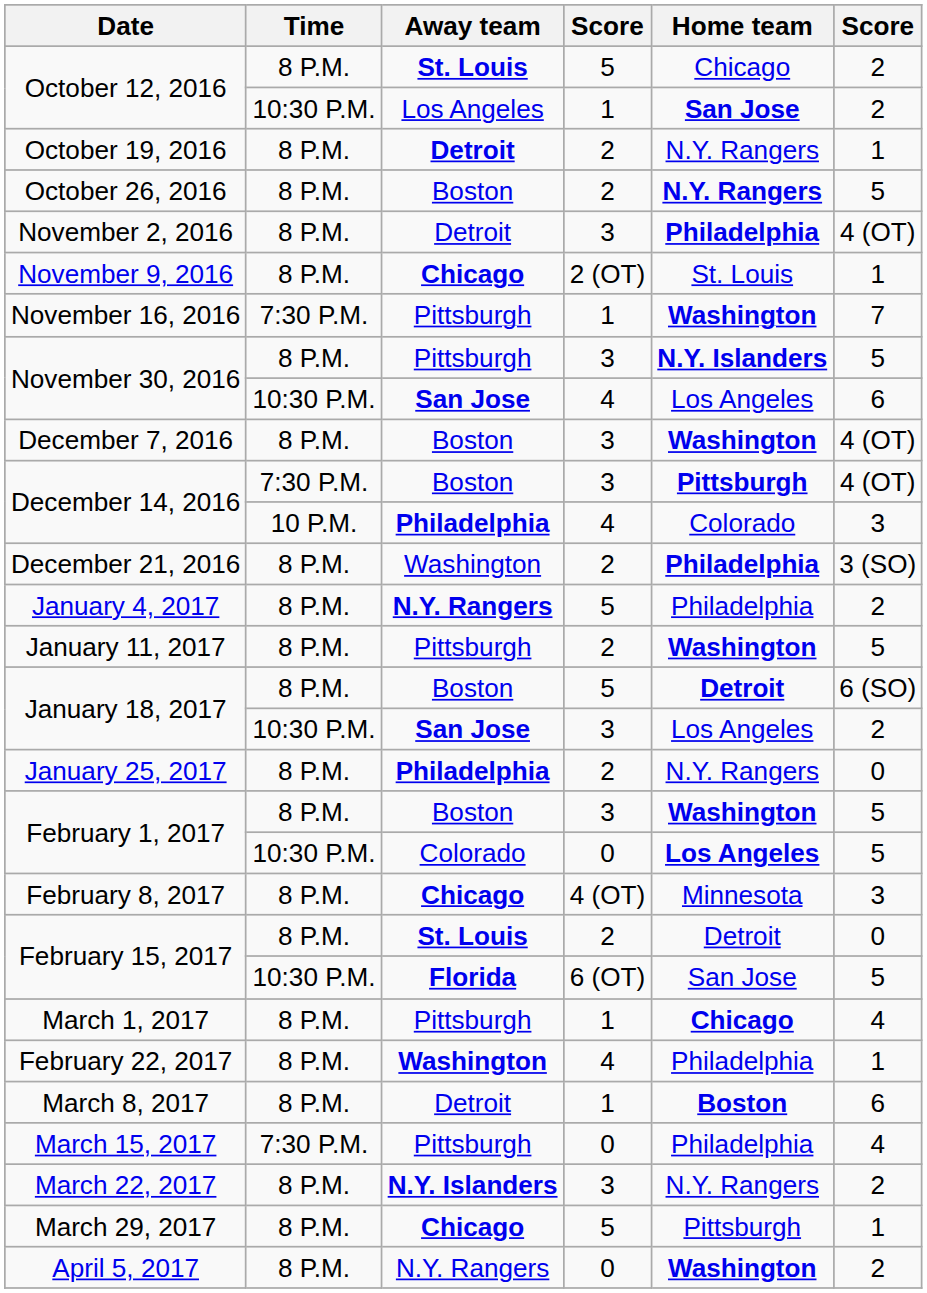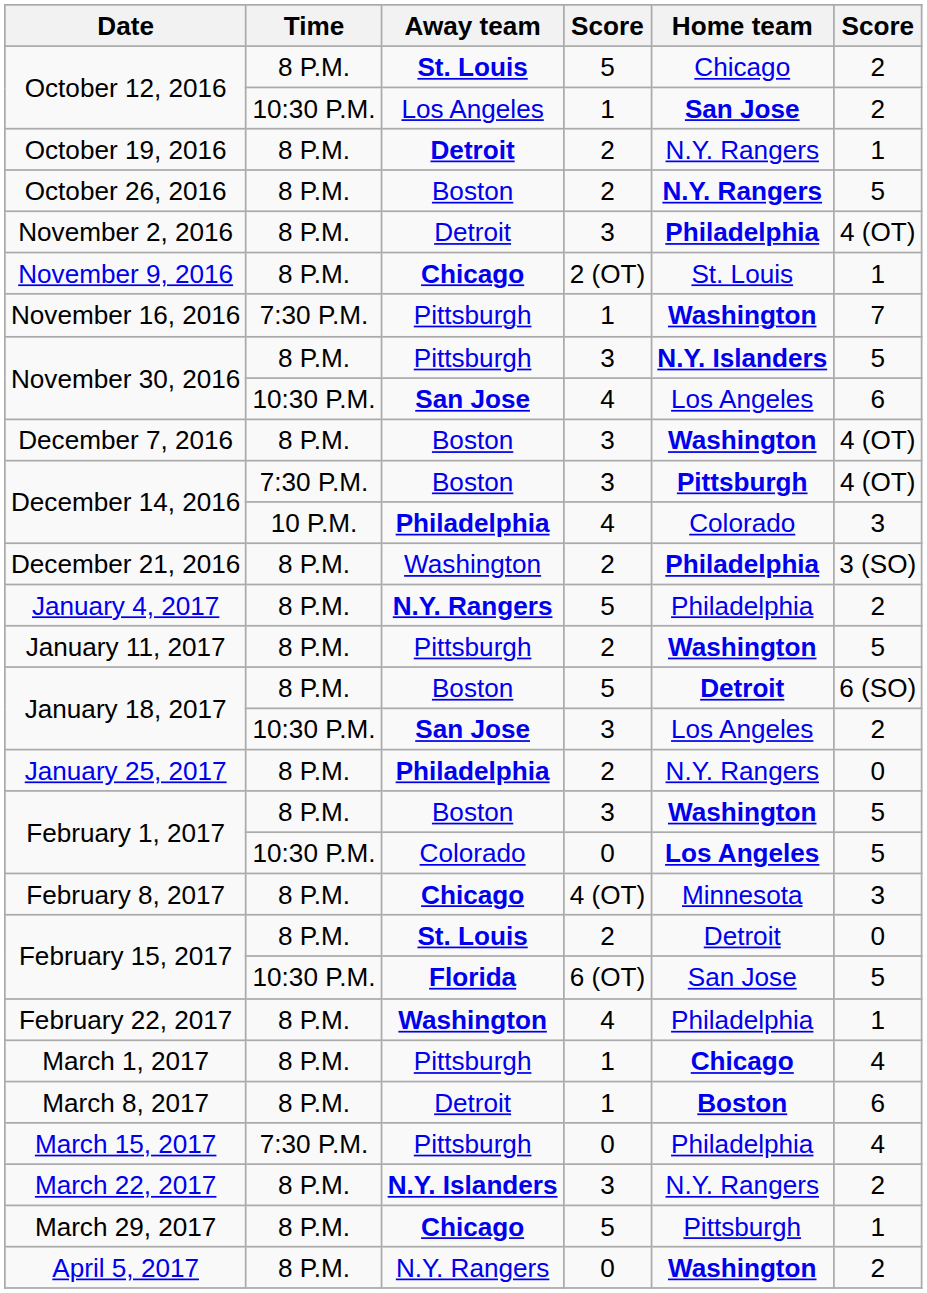rows swapped: February 22, 2017 <-> March 1, 2017
